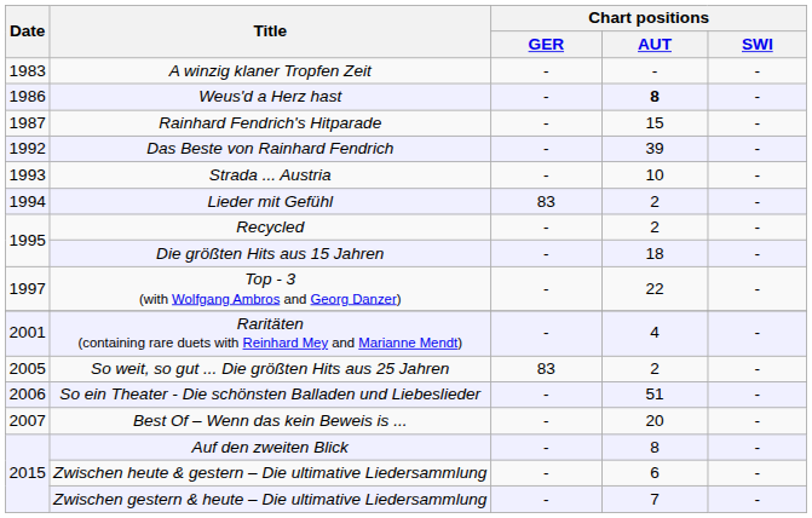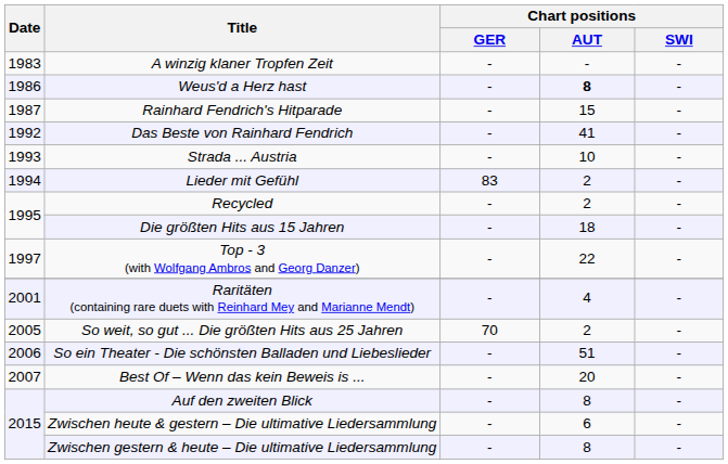Das Beste von Rainhard Fendrich | Chart positions / AUT: 39 -> 41
So weit, so gut ... Die größten Hits aus 25 Jahren | Chart positions / GER: 83 -> 70
Zwischen gestern & heute – Die ultimative Liedersammlung | Chart positions / AUT: 7 -> 8
